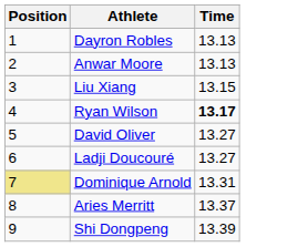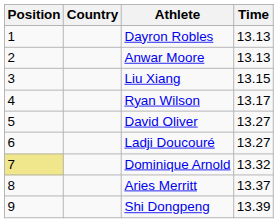+ column: Country
Ryan Wilson | Time: bold -> normal
Dominique Arnold | Time: 13.31 -> 13.32
